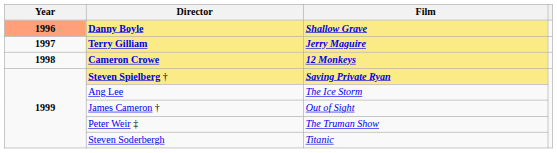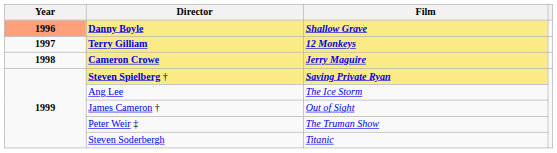Terry Gilliam | Film: Jerry Maguire -> 12 Monkeys
Cameron Crowe | Film: 12 Monkeys -> Jerry Maguire
